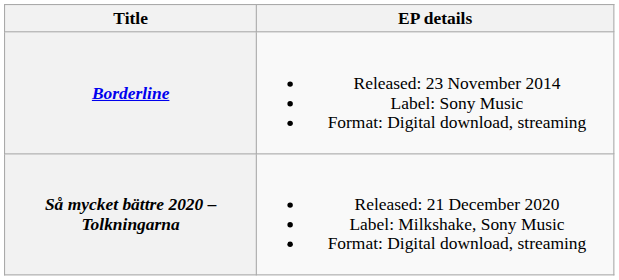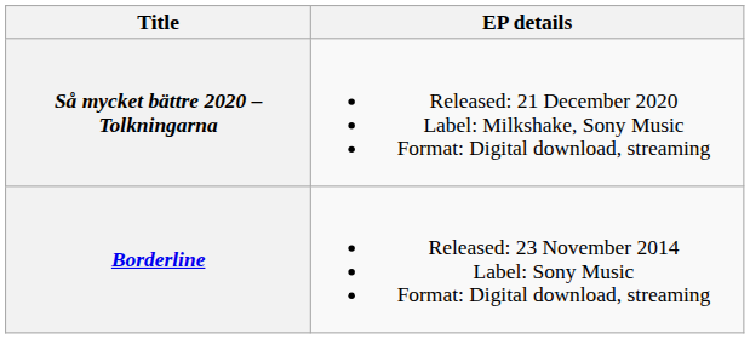rows swapped: Borderline <-> Så mycket bättre 2020 – Tolkningarna
